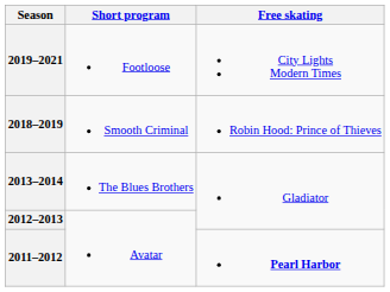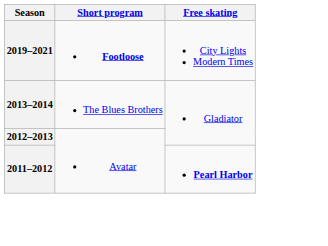2019–2021 | Short program: normal -> bold
- row: 2018–2019 | Smooth Criminal | Robin Hood: Prince of Thieves
